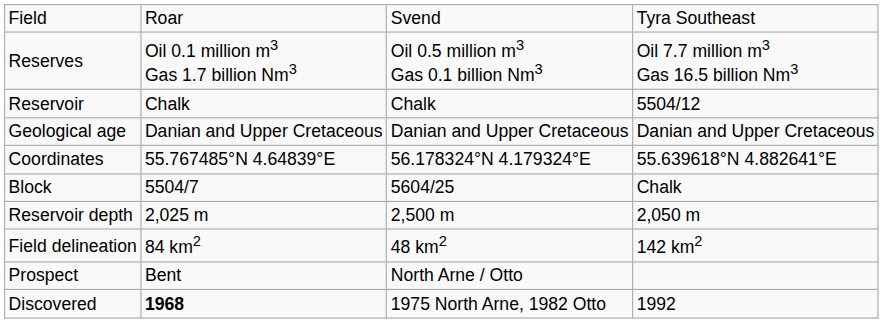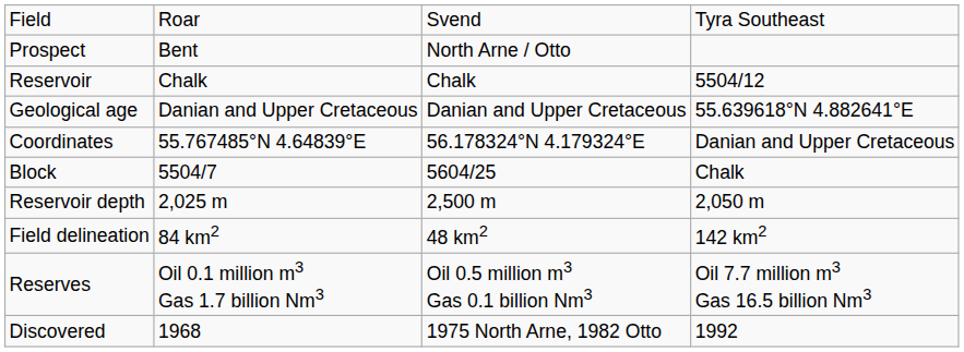rows swapped: Prospect <-> Reserves
Geological age | column 4: Danian and Upper Cretaceous -> 55.639618°N 4.882641°E
Coordinates | column 4: 55.639618°N 4.882641°E -> Danian and Upper Cretaceous
Discovered | column 2: bold -> normal
